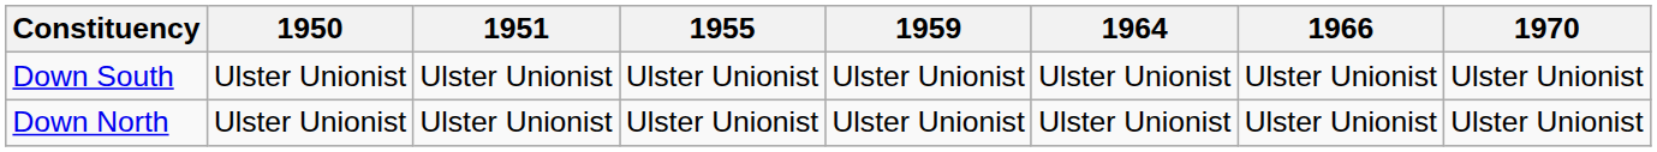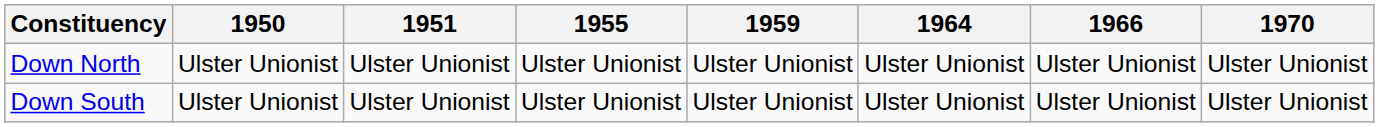rows swapped: Down North <-> Down South
